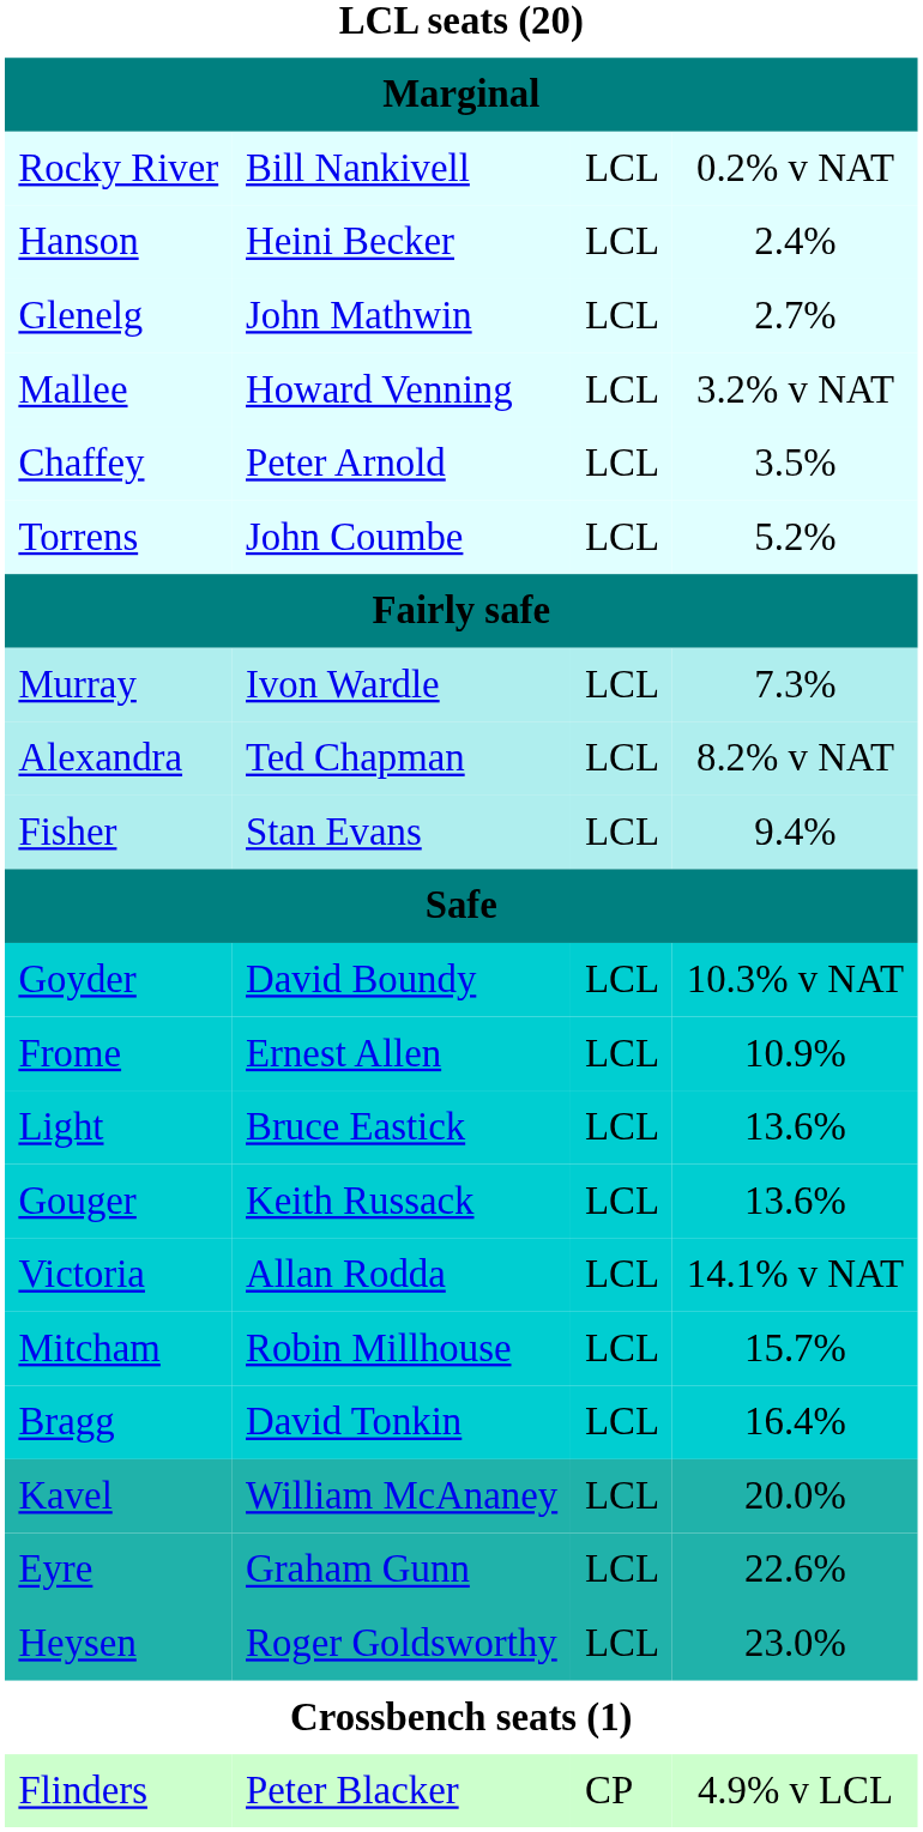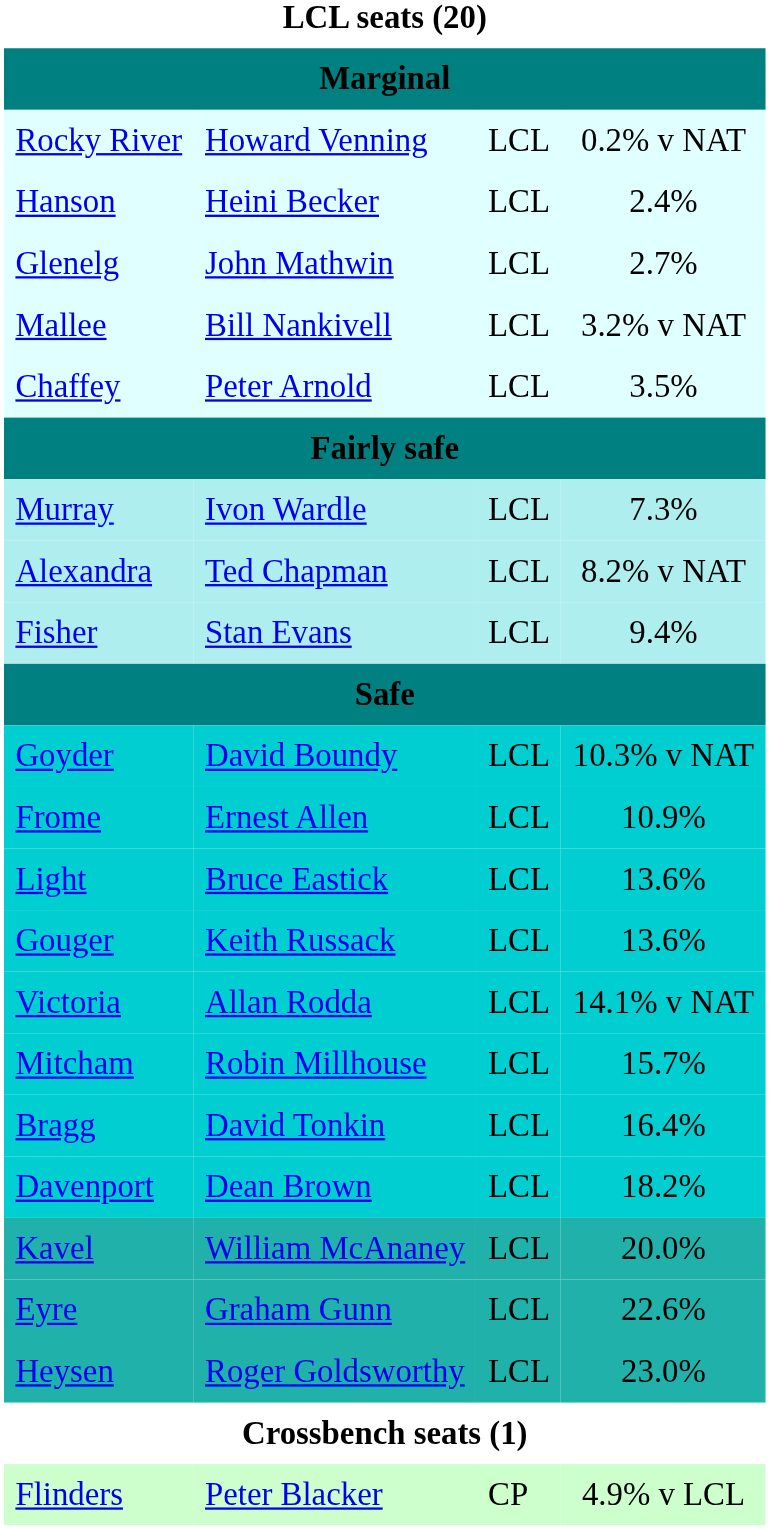Rocky River | column 2: Bill Nankivell -> Howard Venning
Mallee | column 2: Howard Venning -> Bill Nankivell
- row: Torrens | John Coumbe | LCL | 5.2%
+ row: Davenport | Dean Brown | LCL | 18.2%
